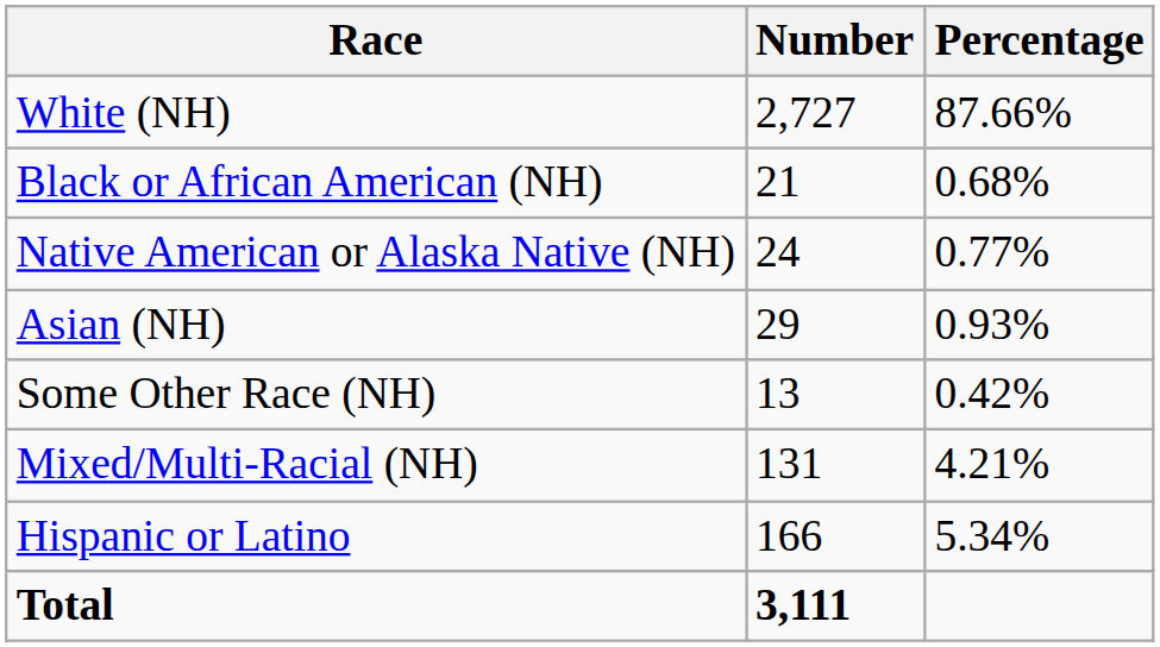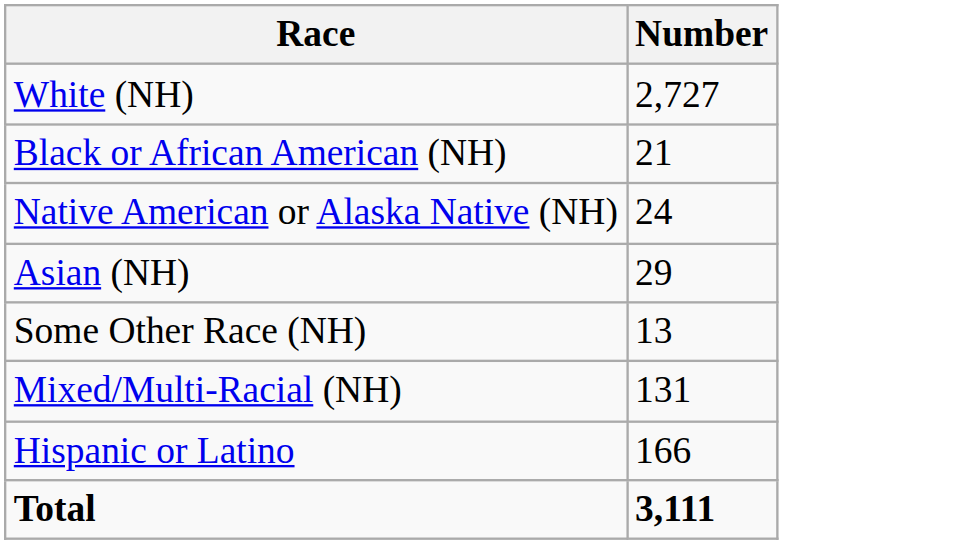- column: Percentage | 87.66% | 0.68% | 0.77% | 0.93% | 0.42% | 4.21% | 5.34%
